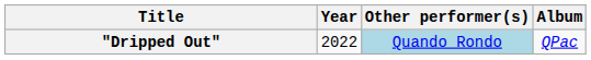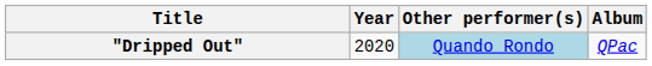"Dripped Out" | Year: 2022 -> 2020
